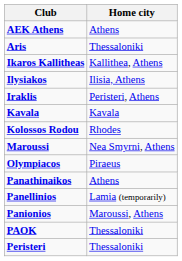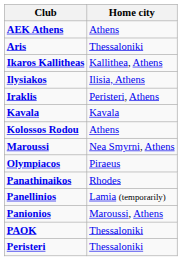Kolossos Rodou | Home city: Rhodes -> Athens
Panathinaikos | Home city: Athens -> Rhodes
